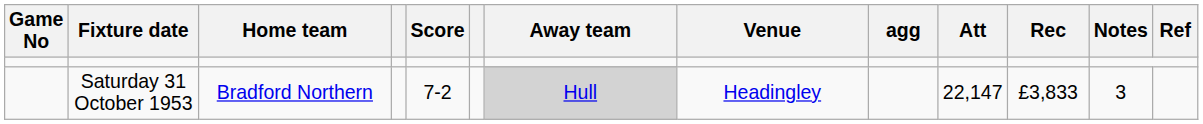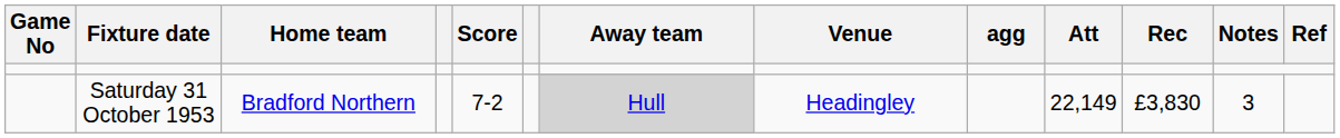Saturday 31 October 1953 | Att: 22,147 -> 22,149
Saturday 31 October 1953 | Rec: £3,833 -> £3,830
